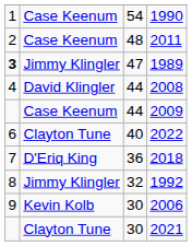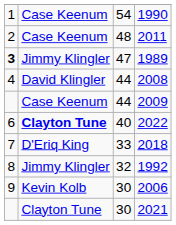2022 | column 2: normal -> bold
2018 | column 3: 36 -> 33
